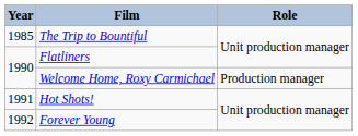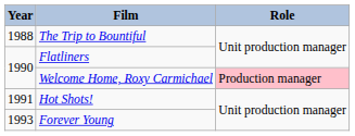The Trip to Bountiful | Year: 1985 -> 1988
Welcome Home, Roxy Carmichael | Role: no background -> pink background
Forever Young | Year: 1992 -> 1993
